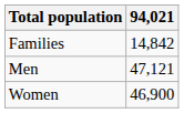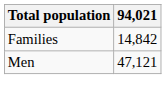- row: Women | 46,900
